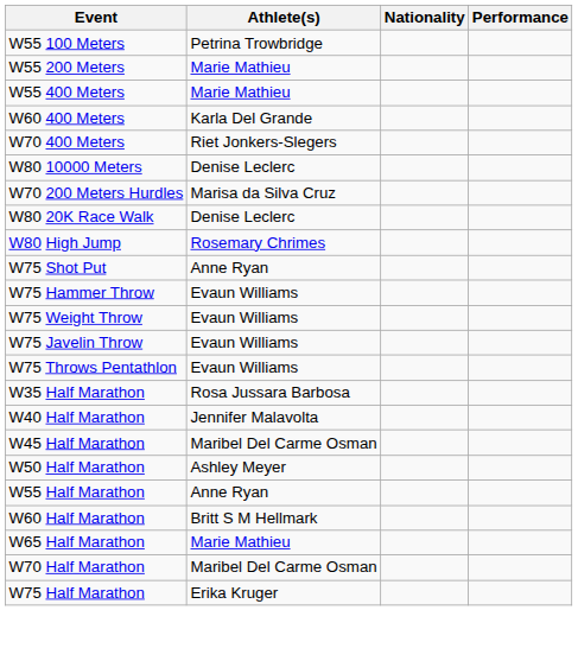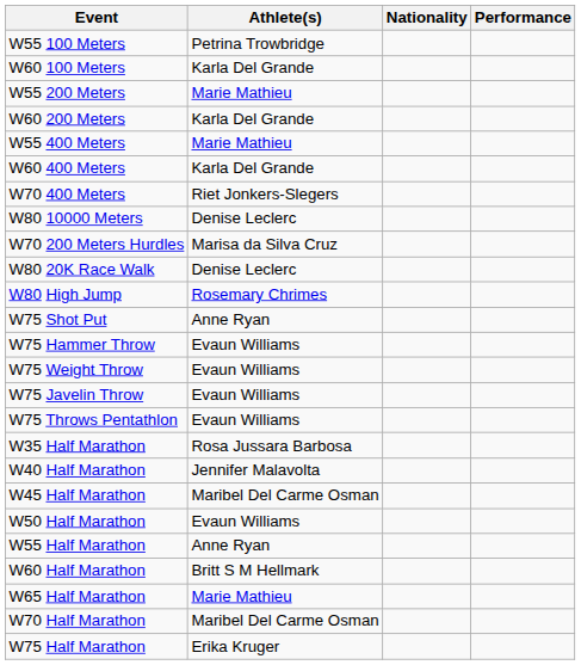+ row: W60 100 Meters | Karla Del Grande
+ row: W60 200 Meters | Karla Del Grande
W50 Half Marathon | Athlete(s): Ashley Meyer -> Evaun Williams
